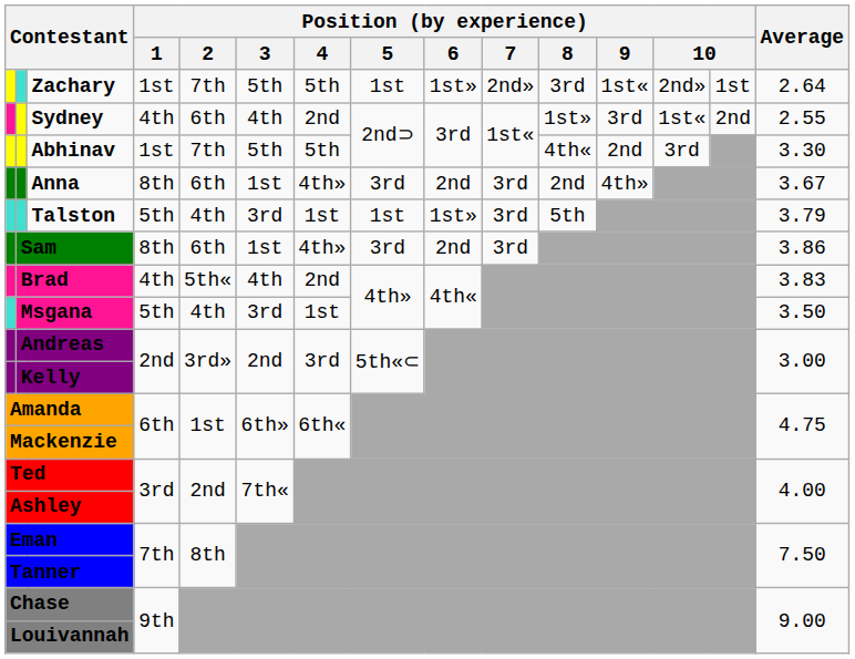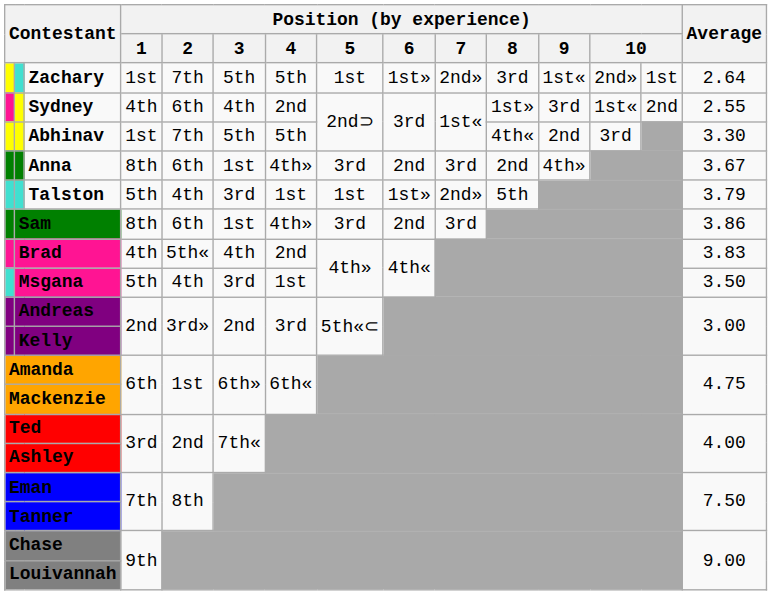Talston | Position (by experience) / 7: 3rd -> 2nd»
